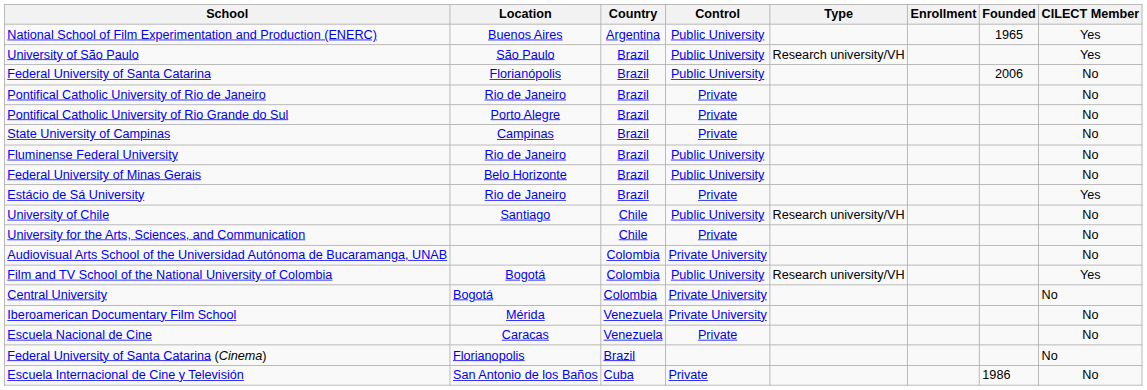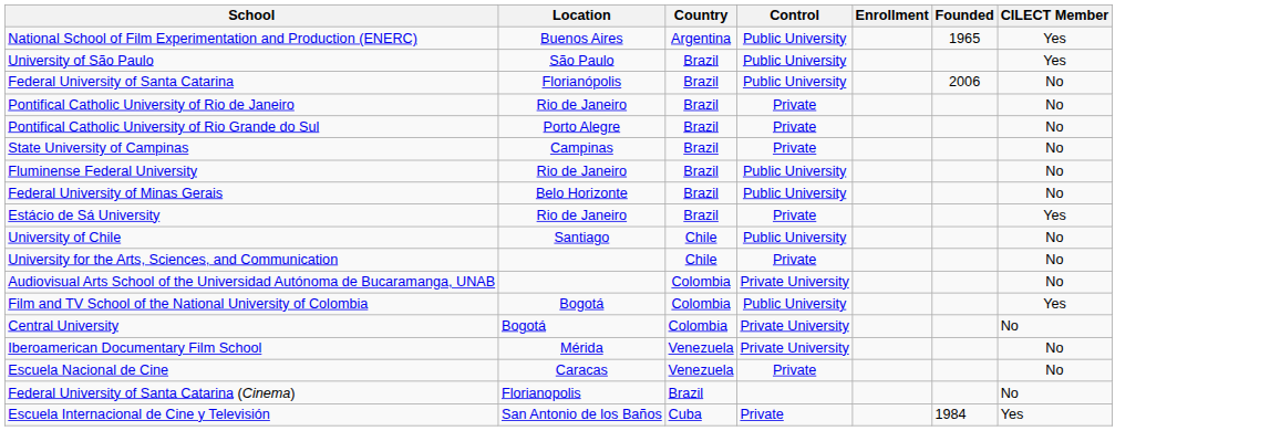- column: Type | Research university/VH | Research university/VH | Research university/VH
Escuela Internacional de Cine y Televisión | Founded: 1986 -> 1984
Escuela Internacional de Cine y Televisión | CILECT Member: No -> Yes
